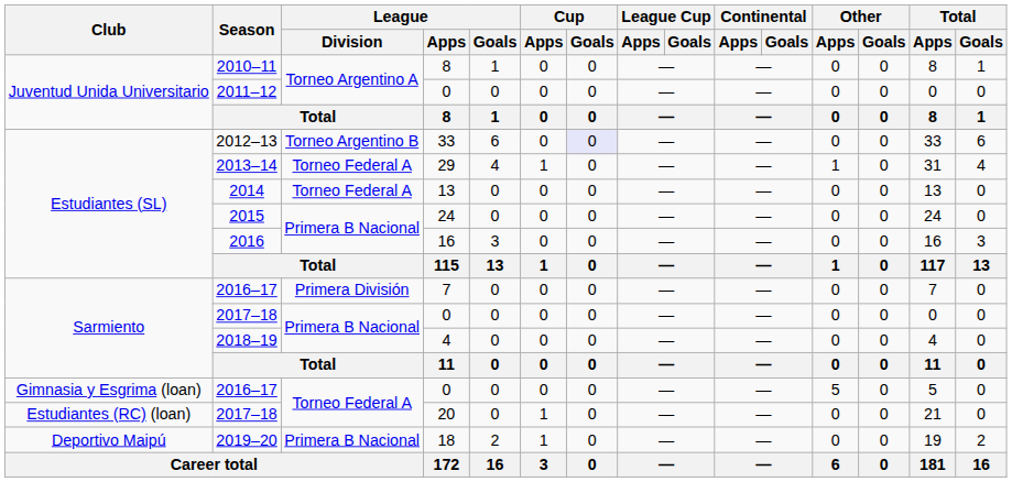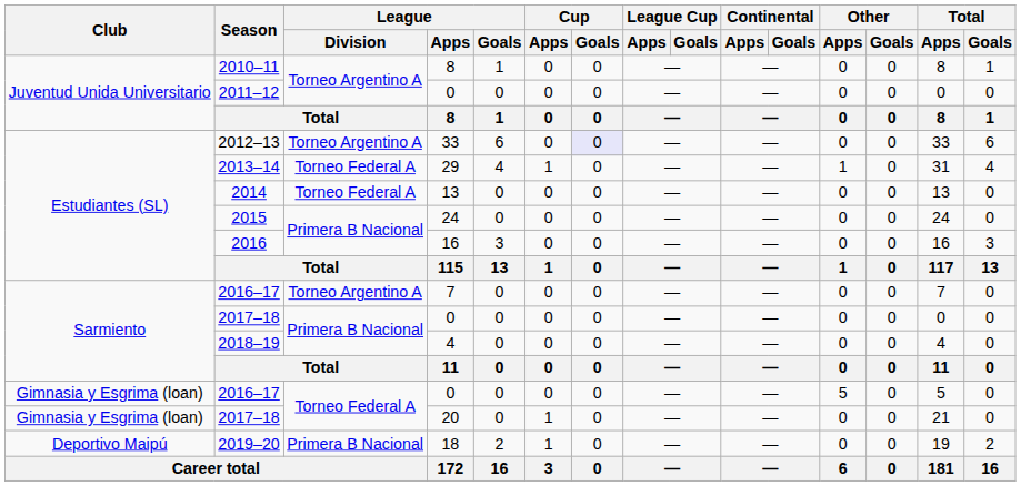2012–13 | League / Division: Torneo Argentino B -> Torneo Argentino A
2016–17 / 7 | League / Division: Primera División -> Torneo Argentino A
2017–18 / 20 | Club: Estudiantes (RC) (loan) -> Gimnasia y Esgrima (loan)
